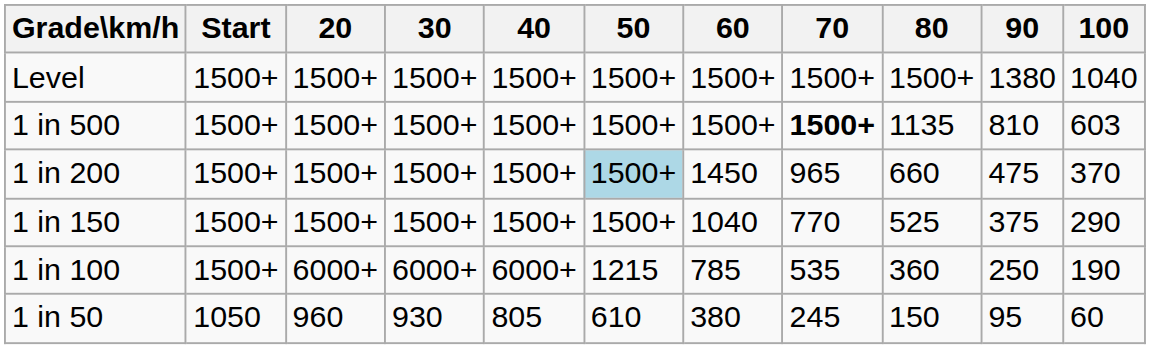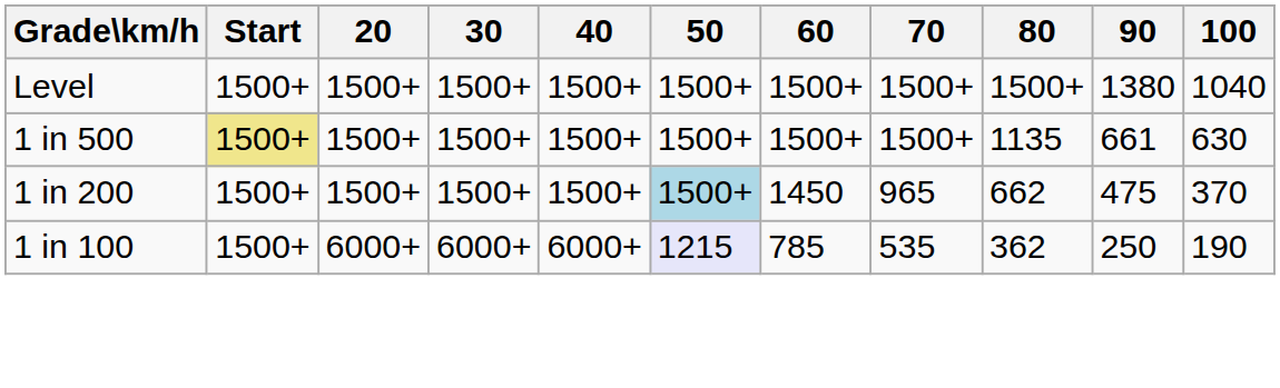1 in 500 | Start: no background -> khaki background
1 in 500 | 70: bold -> normal
1 in 500 | 90: 810 -> 661
1 in 500 | 100: 603 -> 630
1 in 200 | 80: 660 -> 662
- row: 1 in 150 | 1500+ | 1500+ | 1500+ | 1500+ | 1500+ | 1040 | 770 | 525 | 375 | 290
1 in 100 | 50: no background -> lavender background
1 in 100 | 80: 360 -> 362
- row: 1 in 50 | 1050 | 960 | 930 | 805 | 610 | 380 | 245 | 150 | 95 | 60
